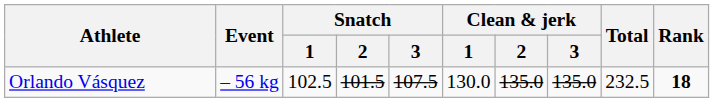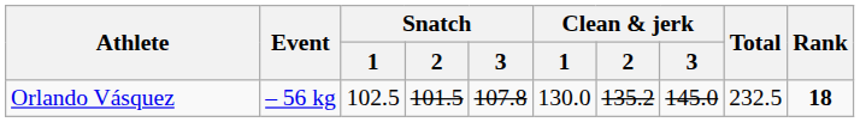Orlando Vásquez | Snatch / 3: 107.5 -> 107.8
Orlando Vásquez | Clean & jerk / 2: 135.0 -> 135.2
Orlando Vásquez | Clean & jerk / 3: 135.0 -> 145.0
